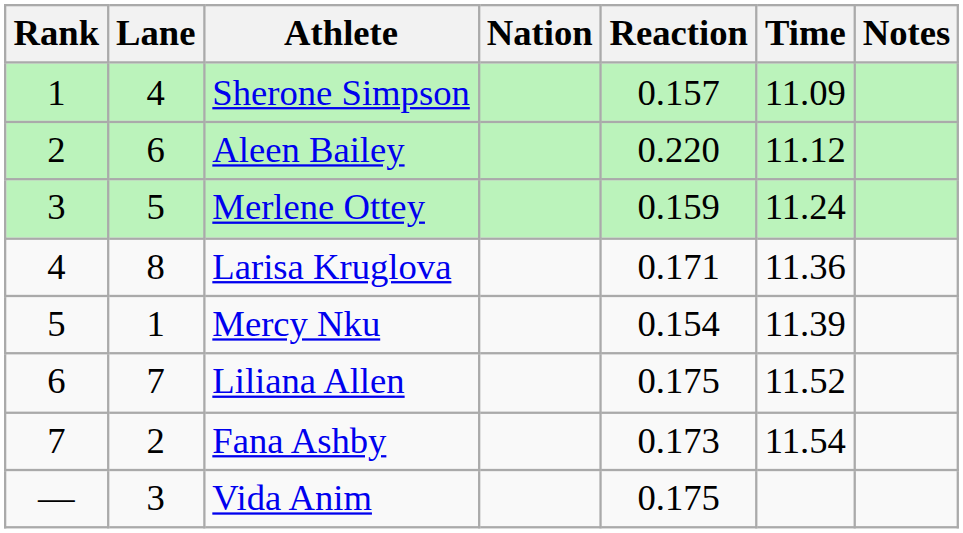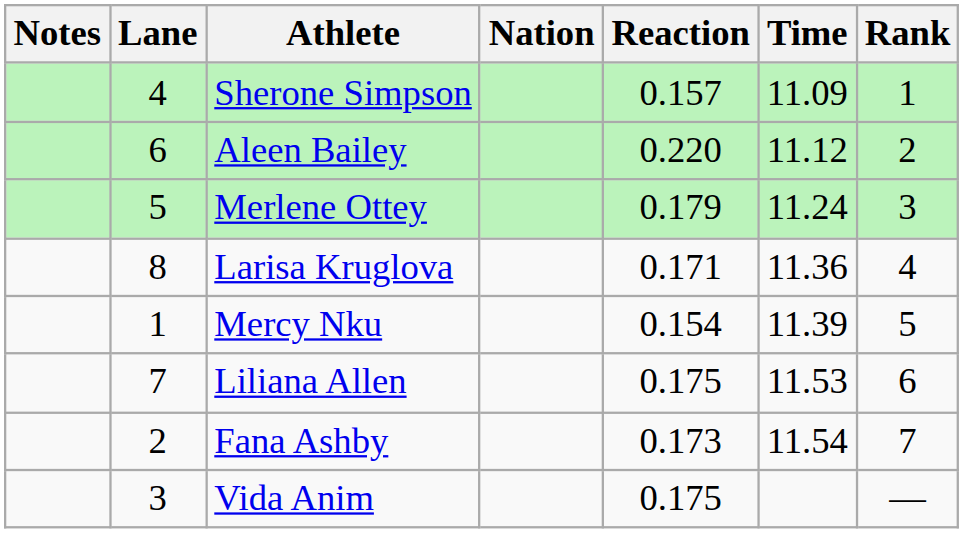columns swapped: Rank <-> Notes
Merlene Ottey | Reaction: 0.159 -> 0.179
Liliana Allen | Time: 11.52 -> 11.53
